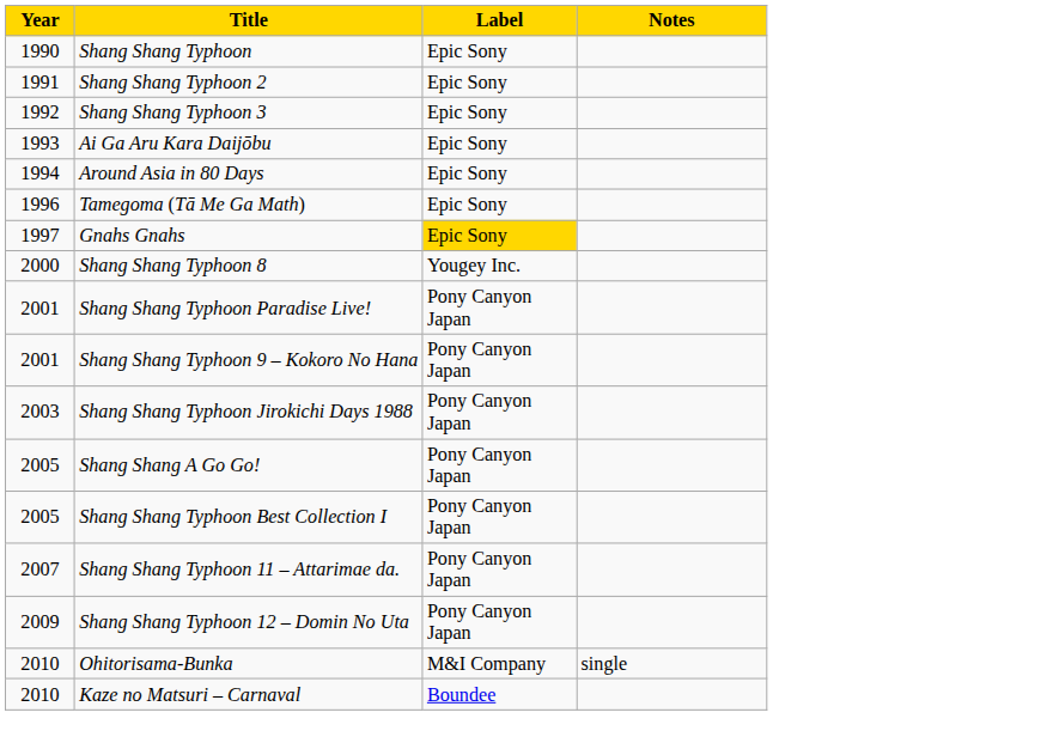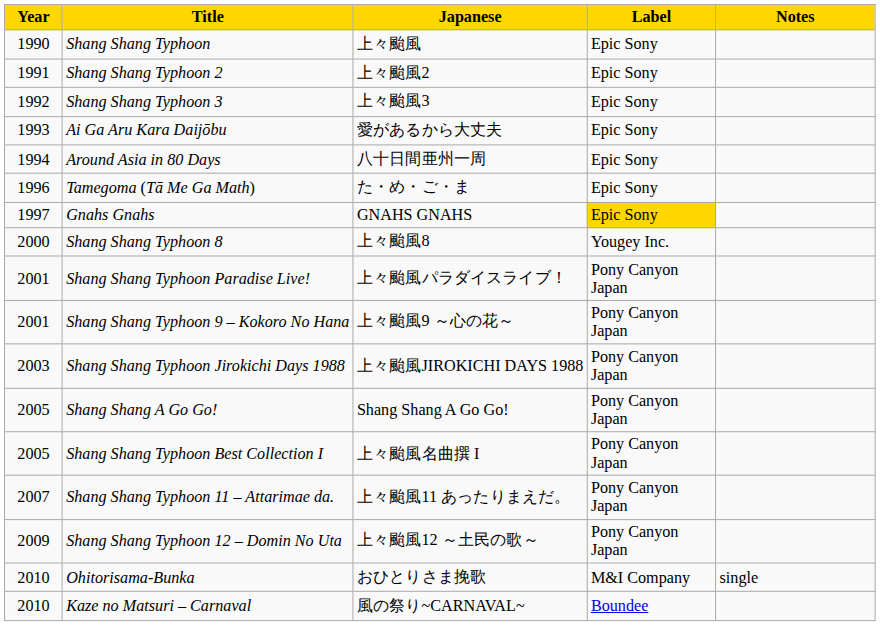+ column: Japanese | 上々颱風 | 上々颱風2 | 上々颱風3 | 愛があるから大丈夫 | 八十日間亜州一周 | た・め・ご・ま | GNAHS GNAHS | 上々颱風8 | 上々颱風パラダイスライブ！ | 上々颱風9 ～心の花～ | 上々颱風JIROKICHI DAYS 1988 | Shang Shang A Go Go! | 上々颱風名曲撰 I | 上々颱風11 あったりまえだ。 | 上々颱風12 ～土民の歌～ | おひとりさま挽歌 | 風の祭り~CARNAVAL~
